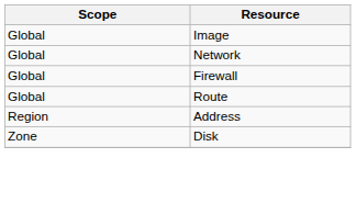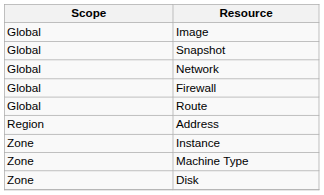+ row: Global | Snapshot
+ row: Zone | Instance
+ row: Zone | Machine Type
